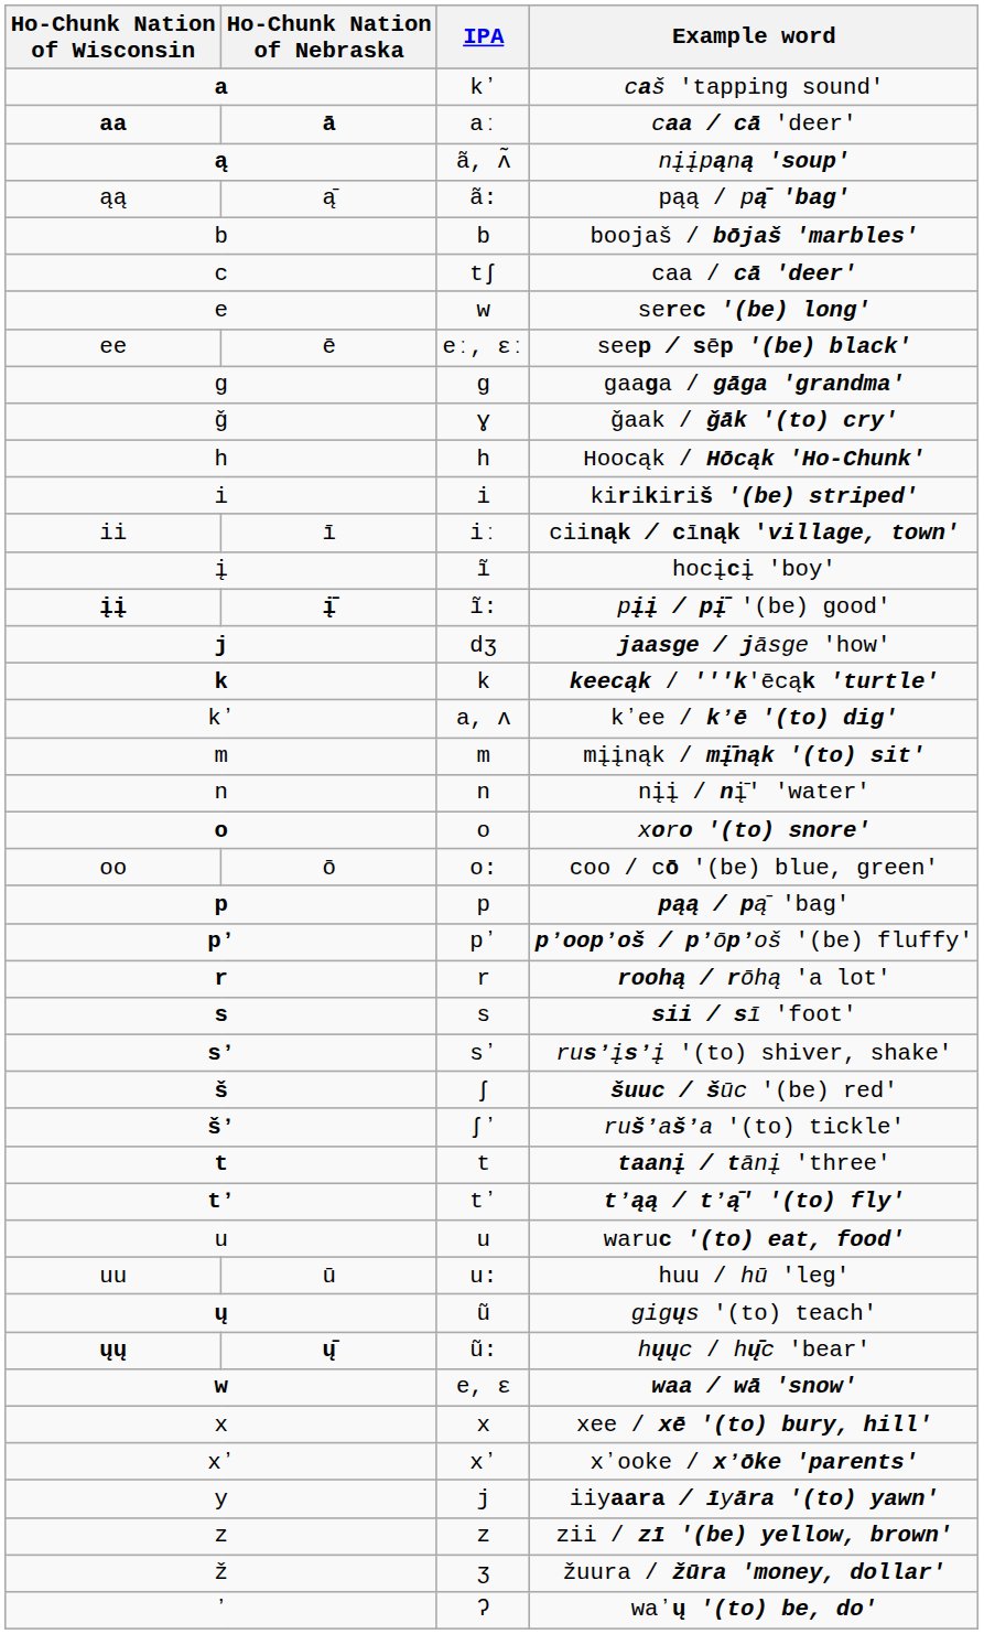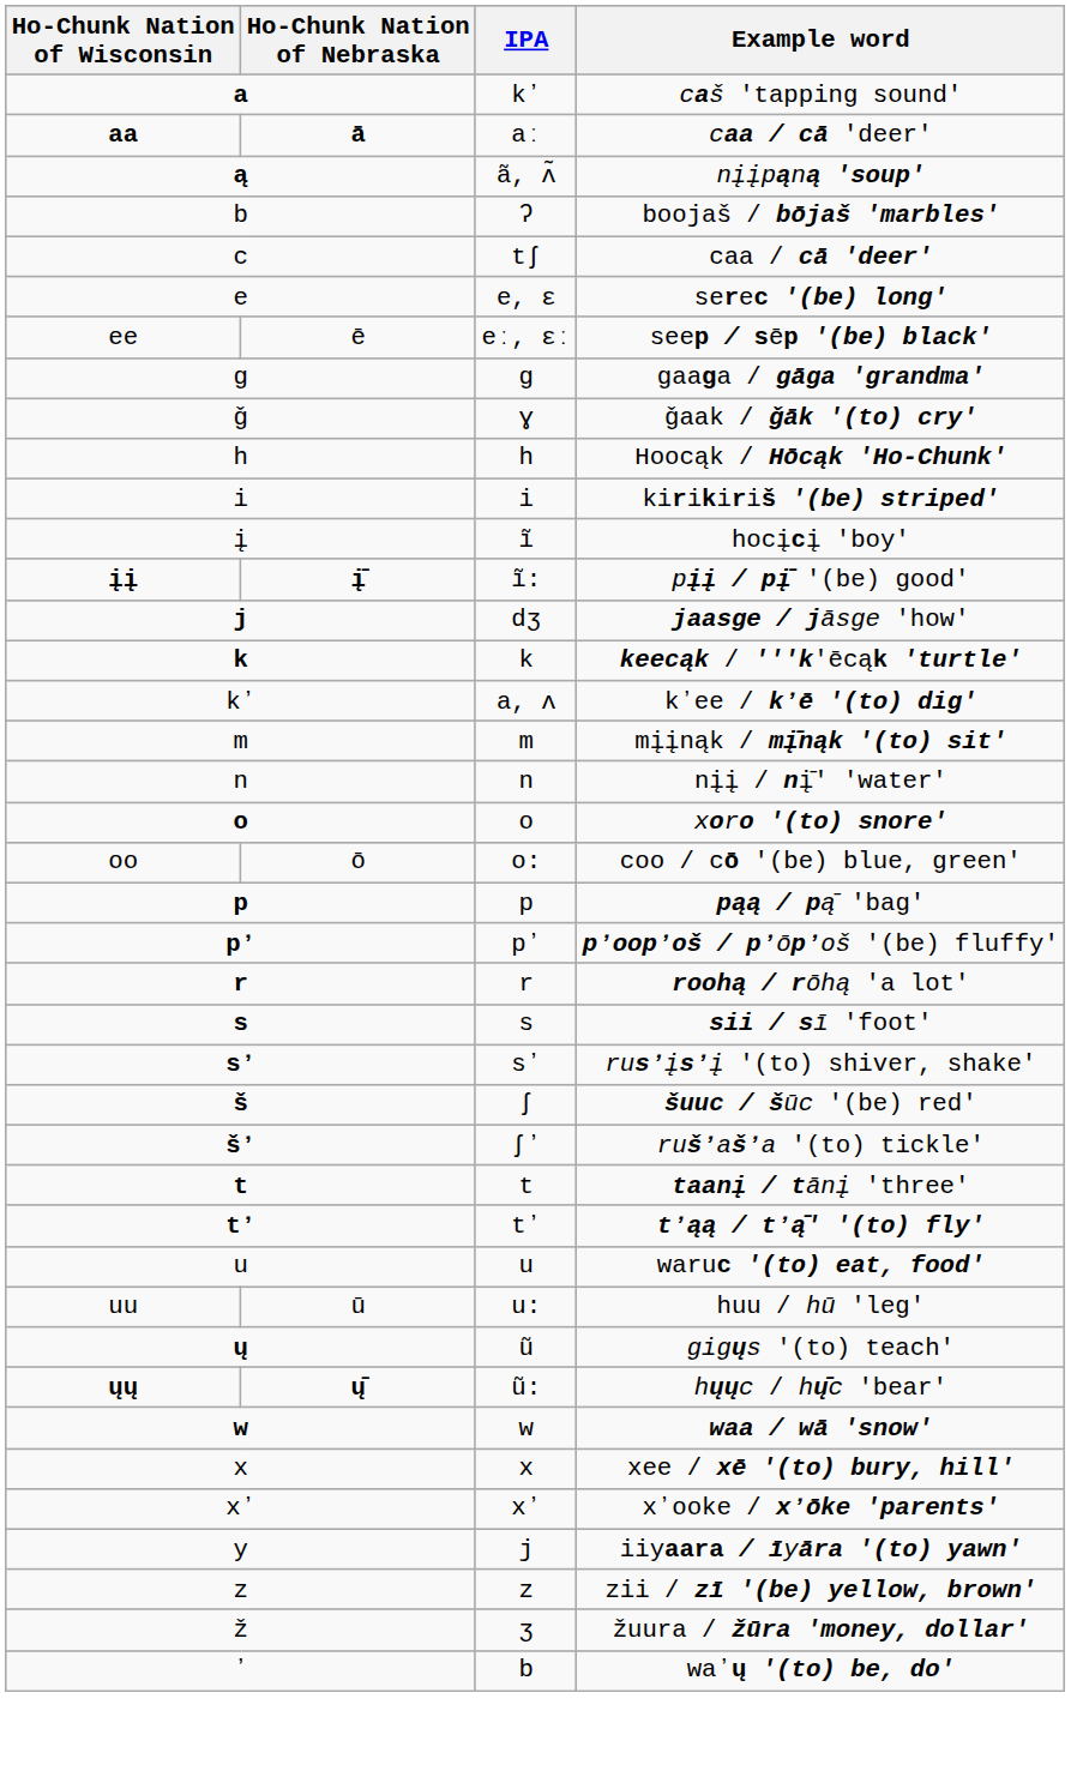- row: ąą | ą̄ | ã: | pąą / pą̄ ′bag′
boojaš / bōjaš ′marbles′ | IPA: b -> ʔ
serec ′(be) long′ | IPA: w -> e, ɛ
- row: ii | ī | iː | ciinąk / cīnąk ′village, town′
waa / wā ′snow′ | IPA: e, ɛ -> w
waʼų ′(to) be, do′ | IPA: ʔ -> b
